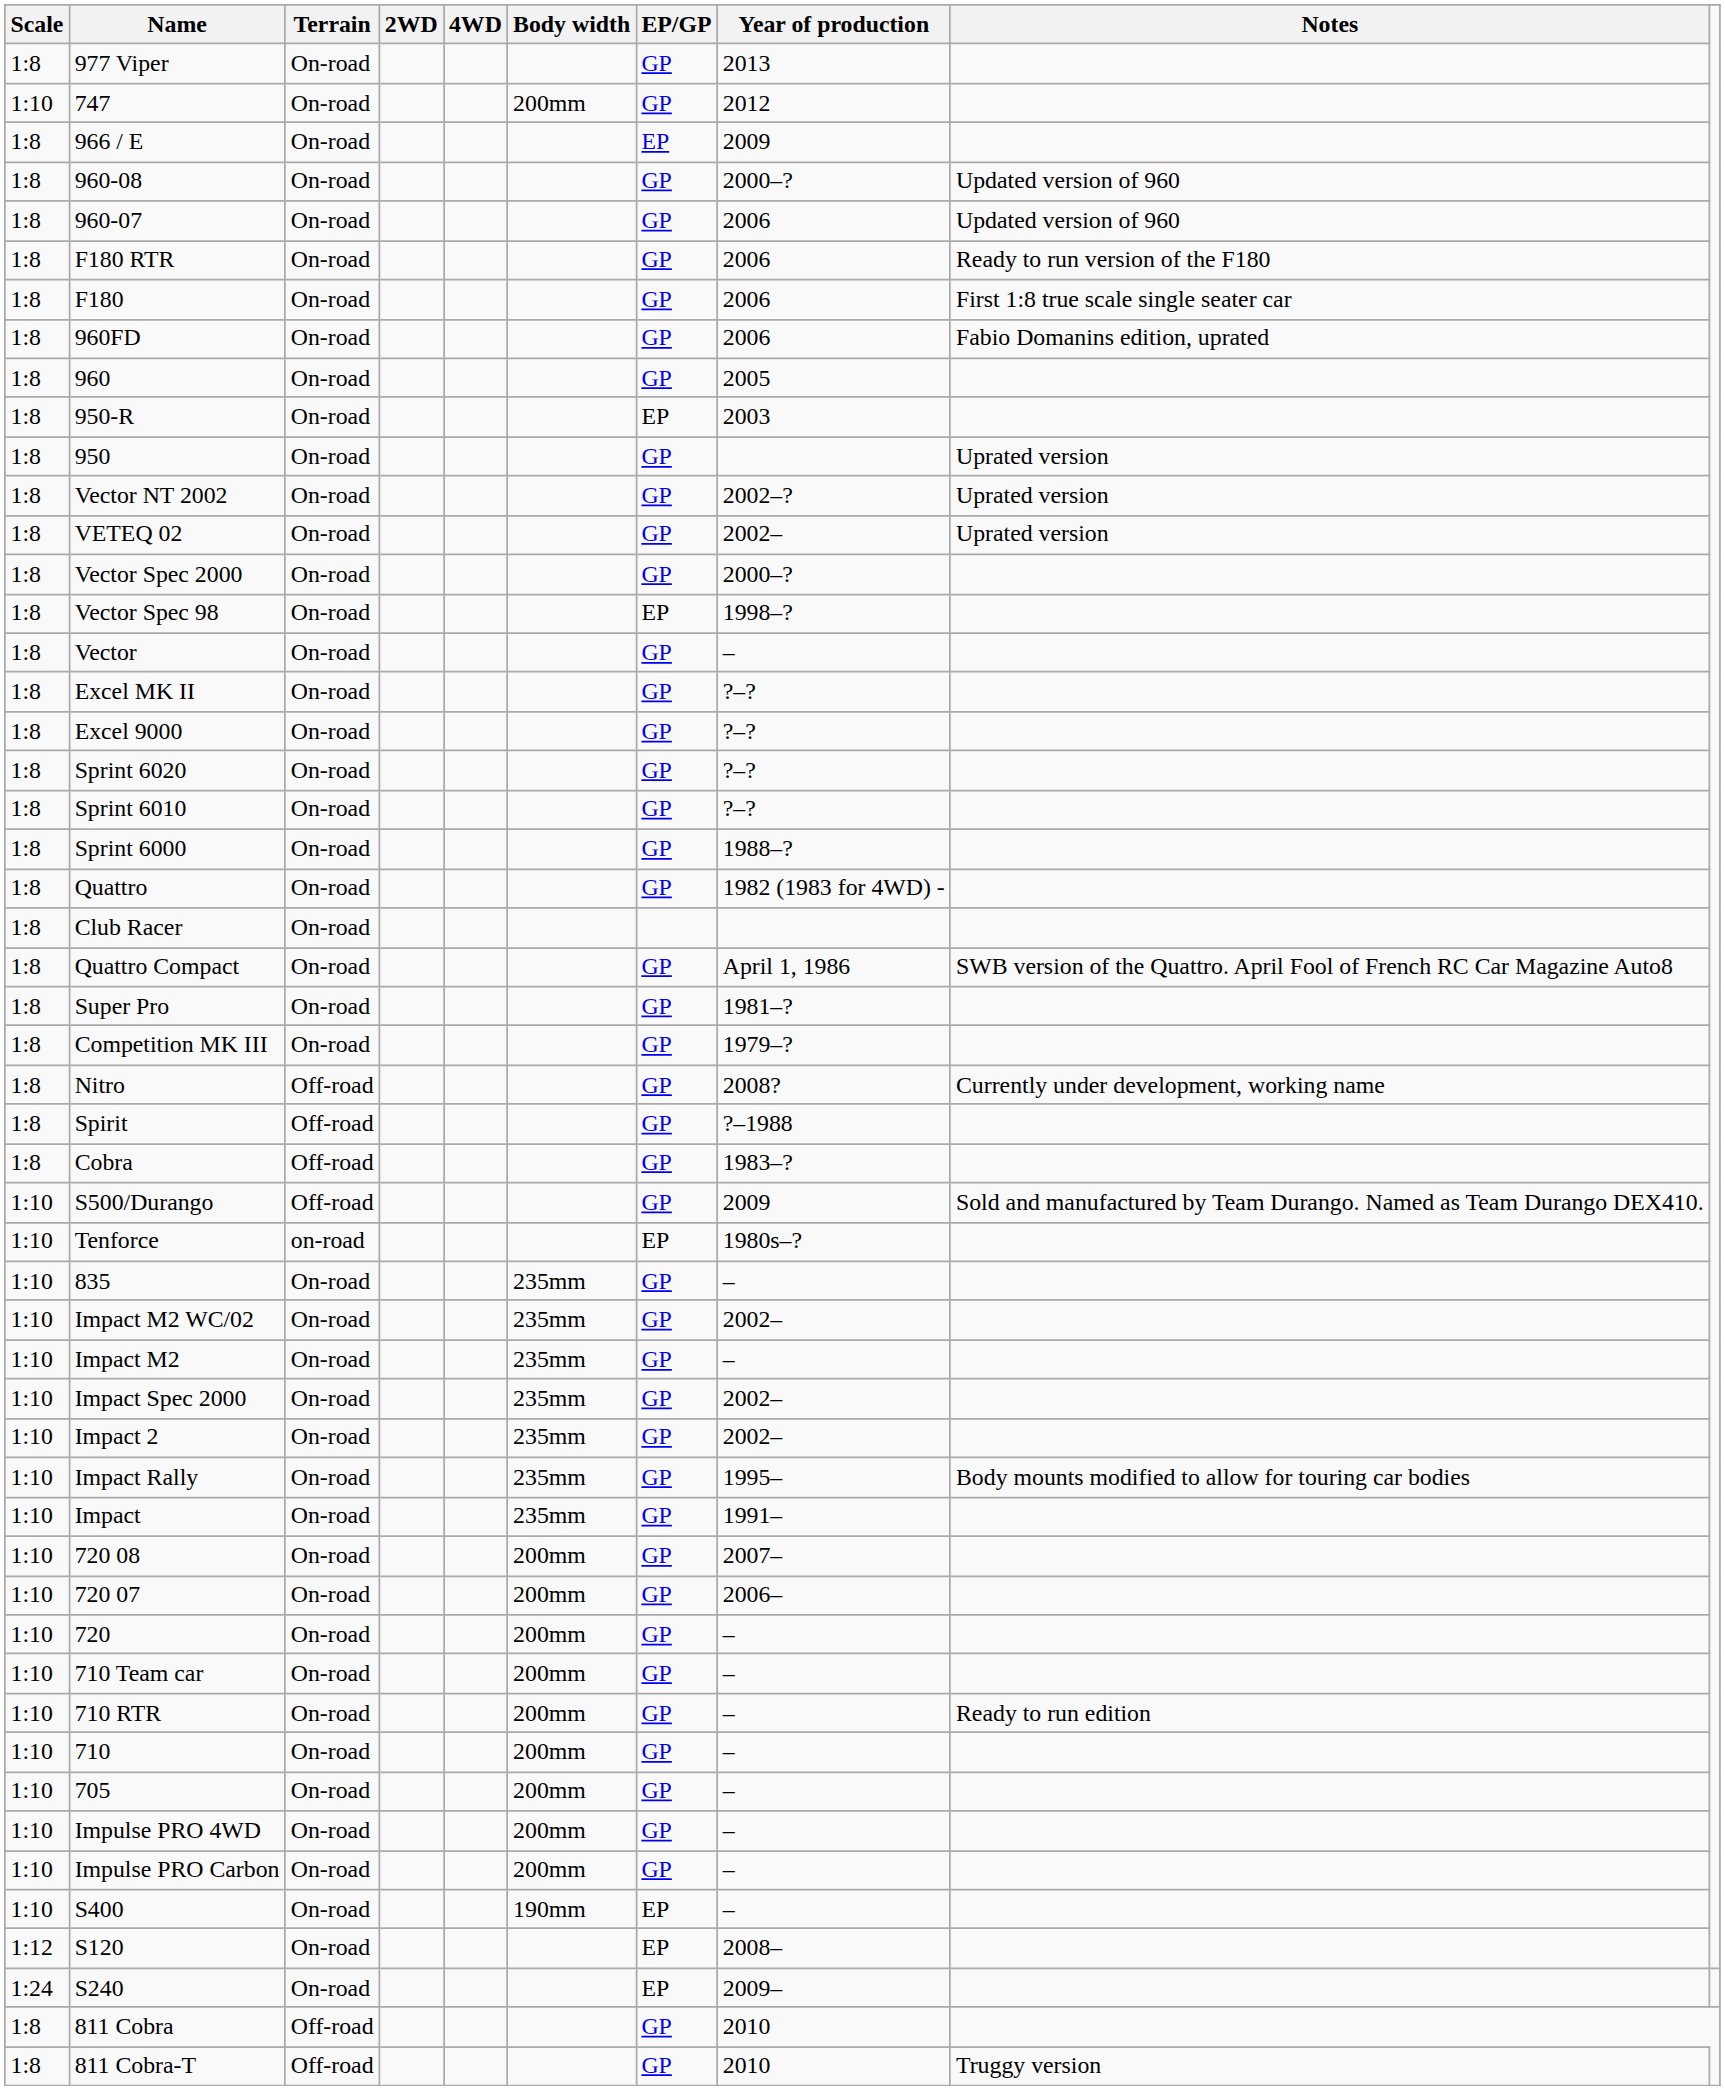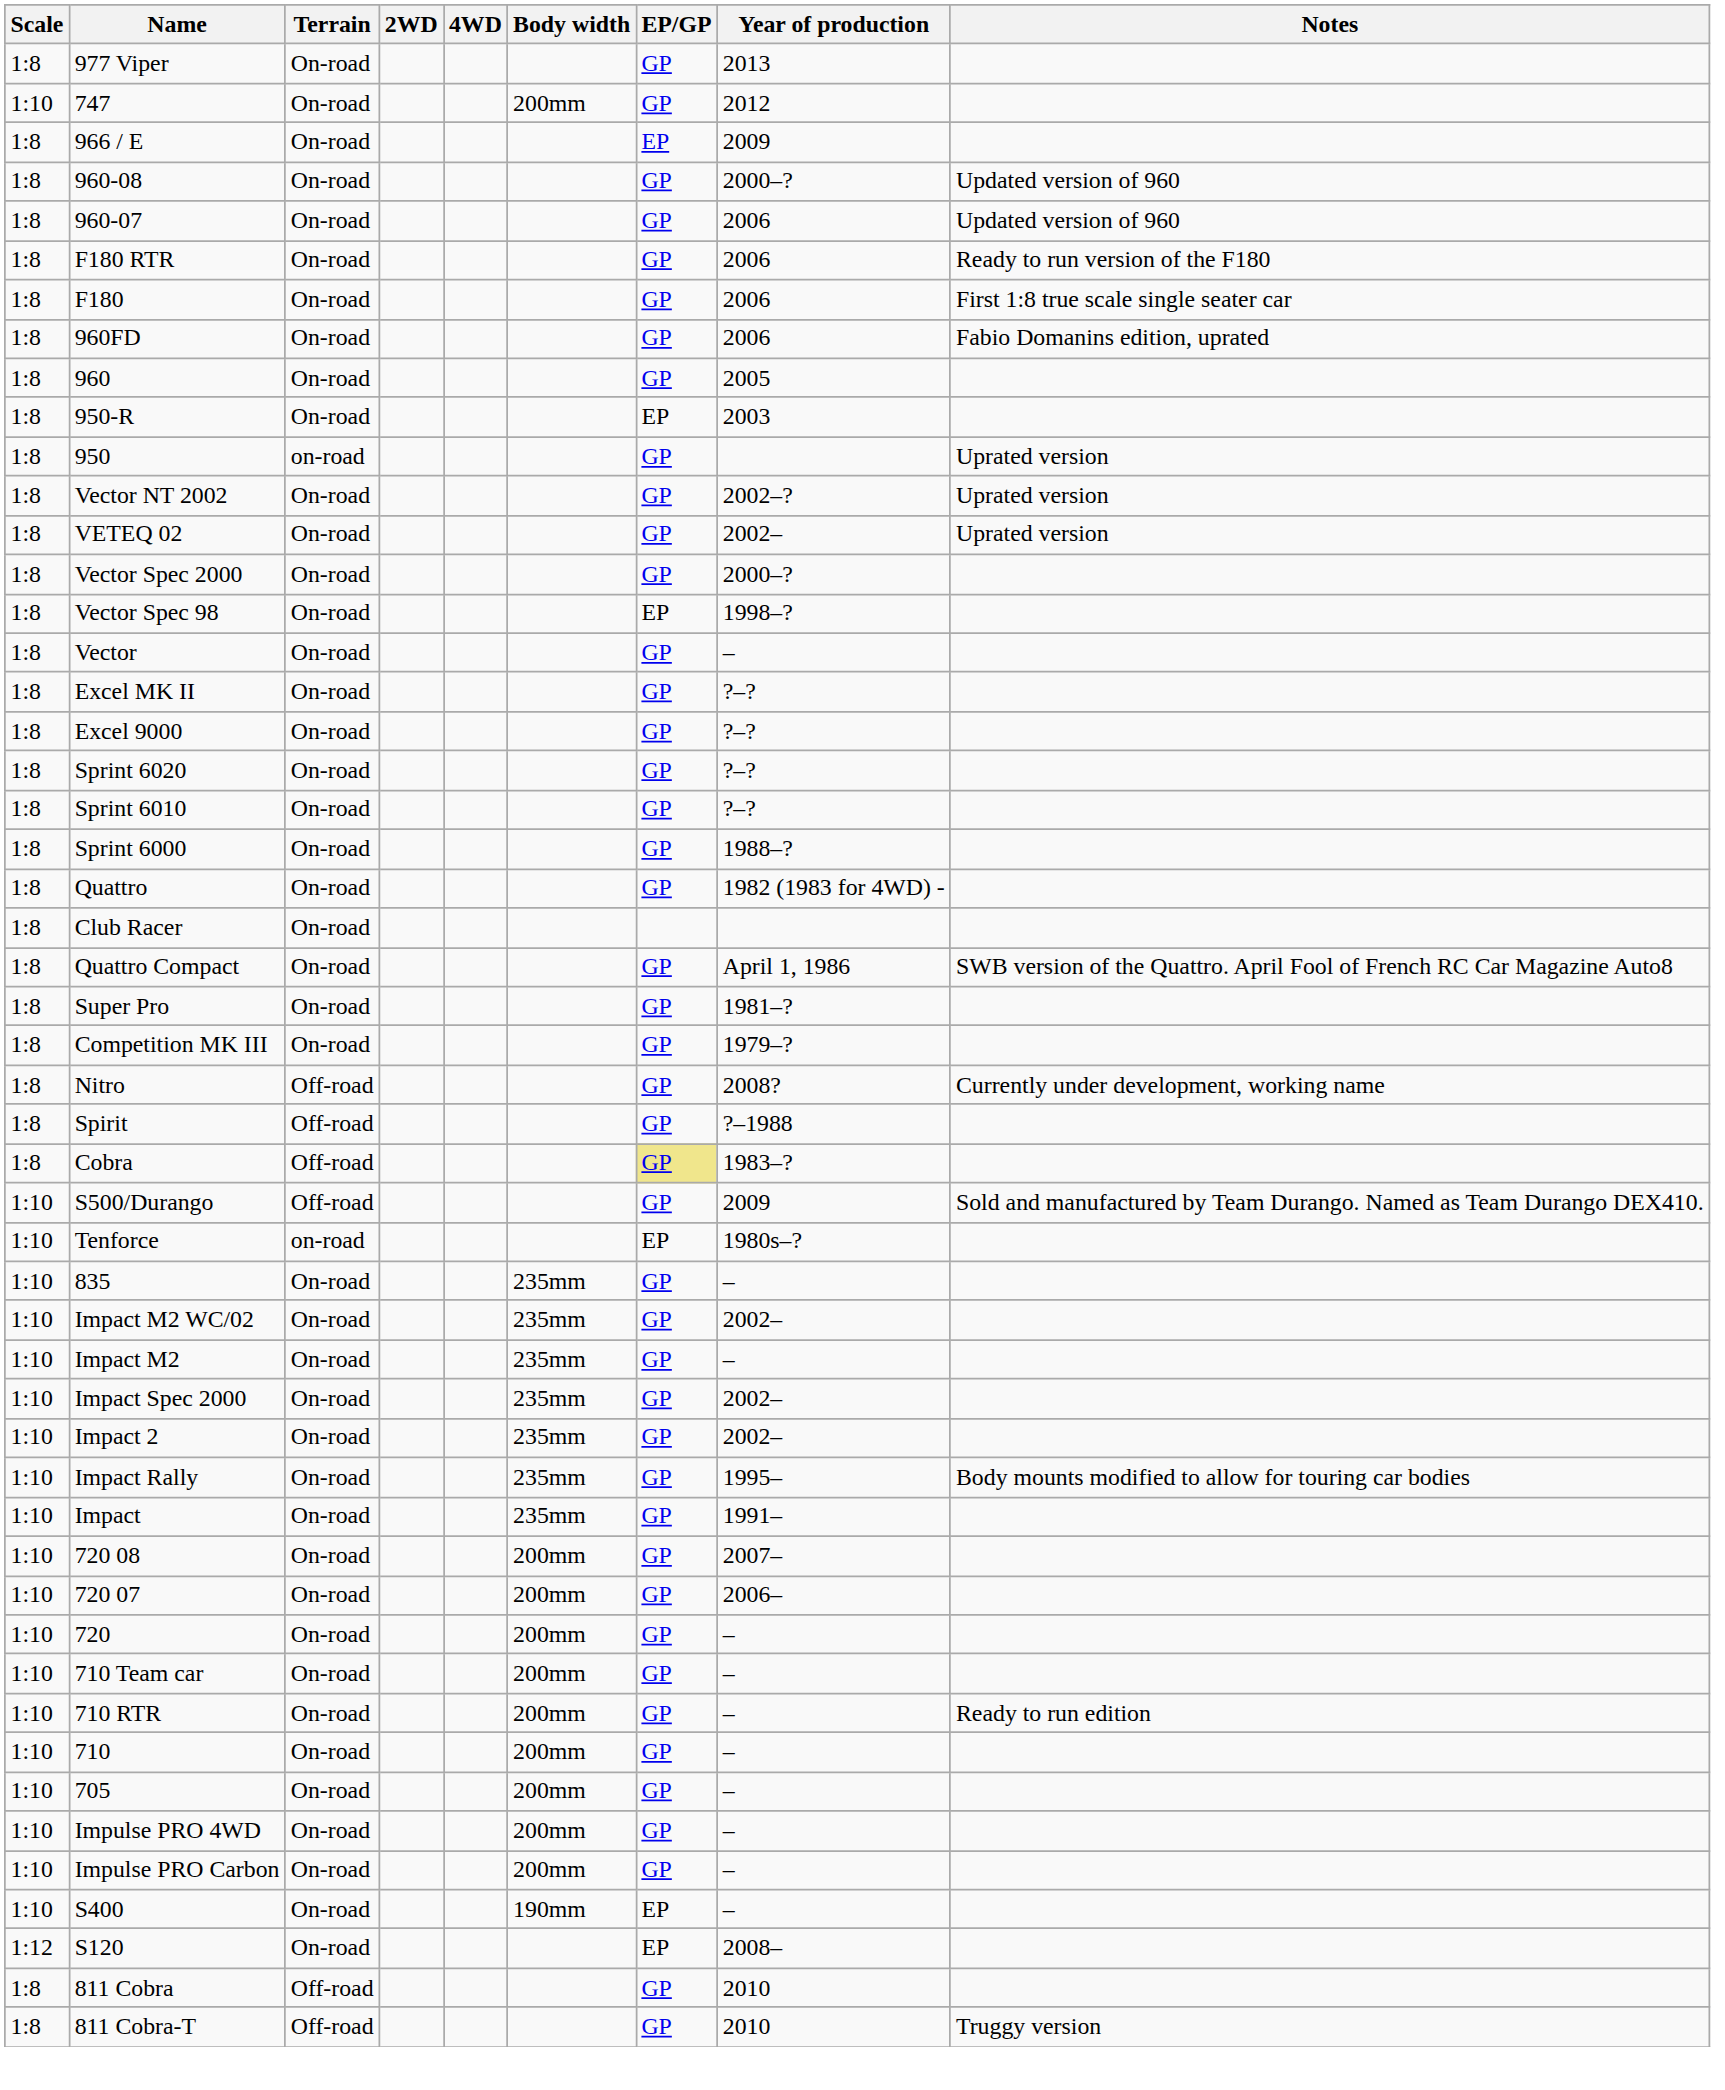950 | Terrain: On-road -> on-road
Cobra | EP/GP: no background -> khaki background
- row: 1:24 | S240 | On-road | EP | 2009–
